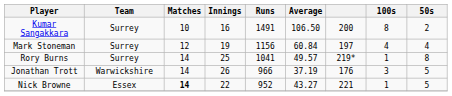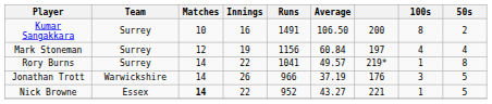Rory Burns | Innings: 25 -> 22
